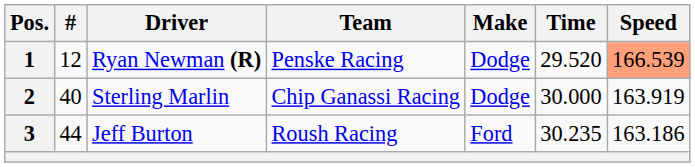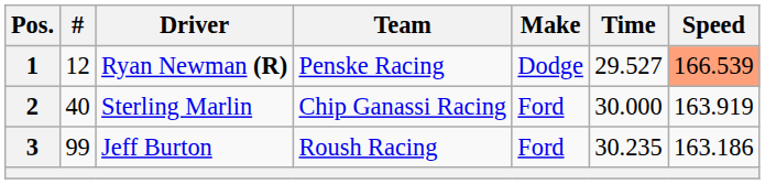1 | Time: 29.520 -> 29.527
2 | Make: Dodge -> Ford
3 | #: 44 -> 99
